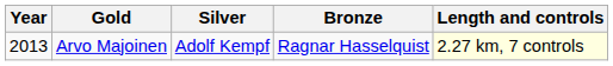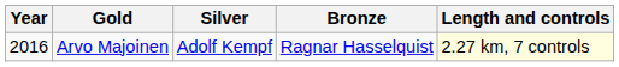Arvo Majoinen | Year: 2013 -> 2016
